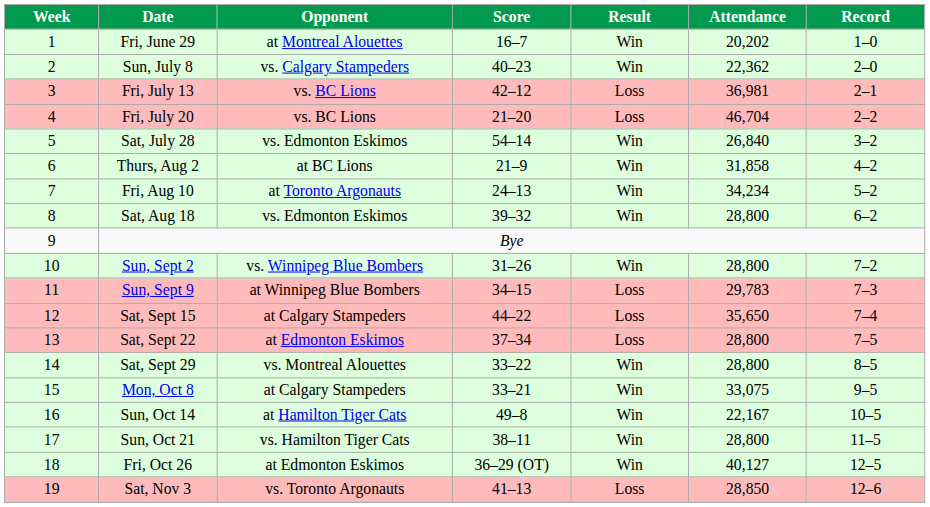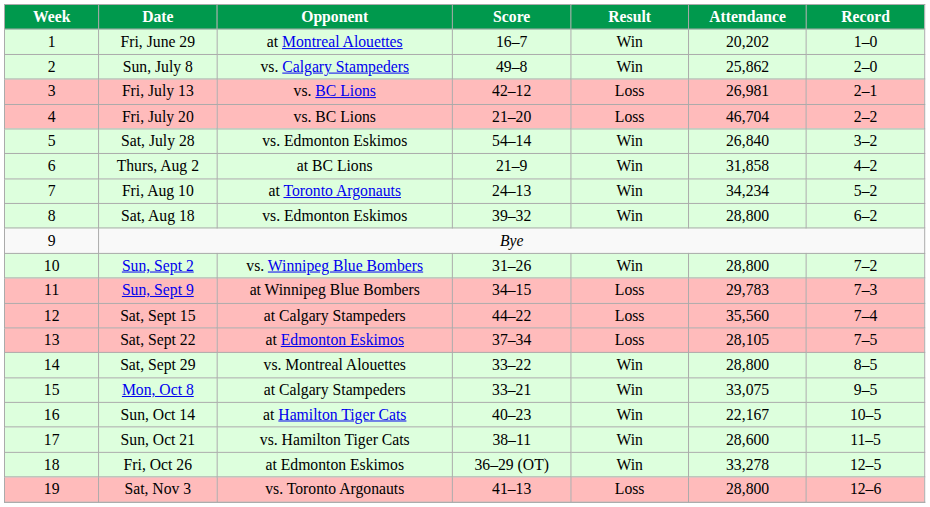Sun, July 8 | Score: 40–23 -> 49–8
Sun, July 8 | Attendance: 22,362 -> 25,862
Fri, July 13 | Attendance: 36,981 -> 26,981
Sat, Sept 15 | Attendance: 35,650 -> 35,560
Sat, Sept 22 | Attendance: 28,800 -> 28,105
Sun, Oct 14 | Score: 49–8 -> 40–23
Sun, Oct 21 | Attendance: 28,800 -> 28,600
Fri, Oct 26 | Attendance: 40,127 -> 33,278
Sat, Nov 3 | Attendance: 28,850 -> 28,800
